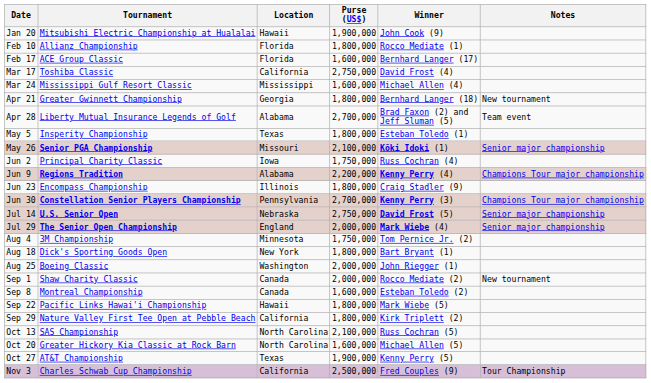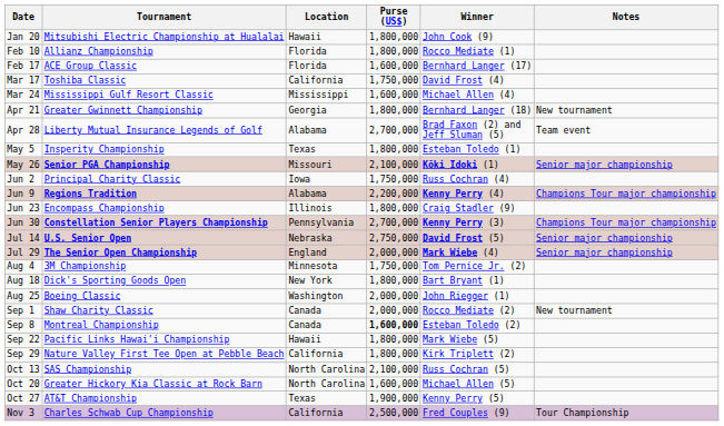Jan 20 | Purse (US$): 1,900,000 -> 1,800,000
Mar 17 | Purse (US$): 2,750,000 -> 1,750,000
Sep 8 | Purse (US$): normal -> bold
